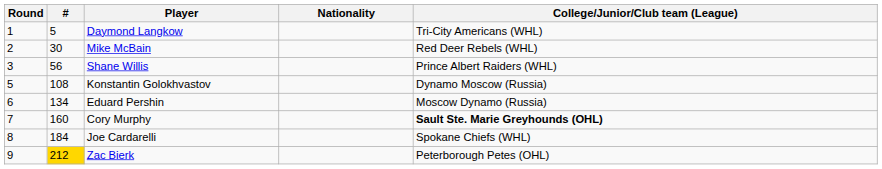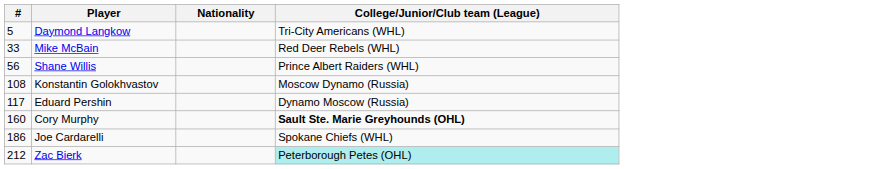- column: Round | 1 | 2 | 3 | 5 | 6 | 7 | 8 | 9
Mike McBain | #: 30 -> 33
Konstantin Golokhvastov | College/Junior/Club team (League): Dynamo Moscow (Russia) -> Moscow Dynamo (Russia)
Eduard Pershin | #: 134 -> 117
Eduard Pershin | College/Junior/Club team (League): Moscow Dynamo (Russia) -> Dynamo Moscow (Russia)
Joe Cardarelli | #: 184 -> 186
Zac Bierk | #: gold background -> no background
Zac Bierk | College/Junior/Club team (League): no background -> paleturquoise background
